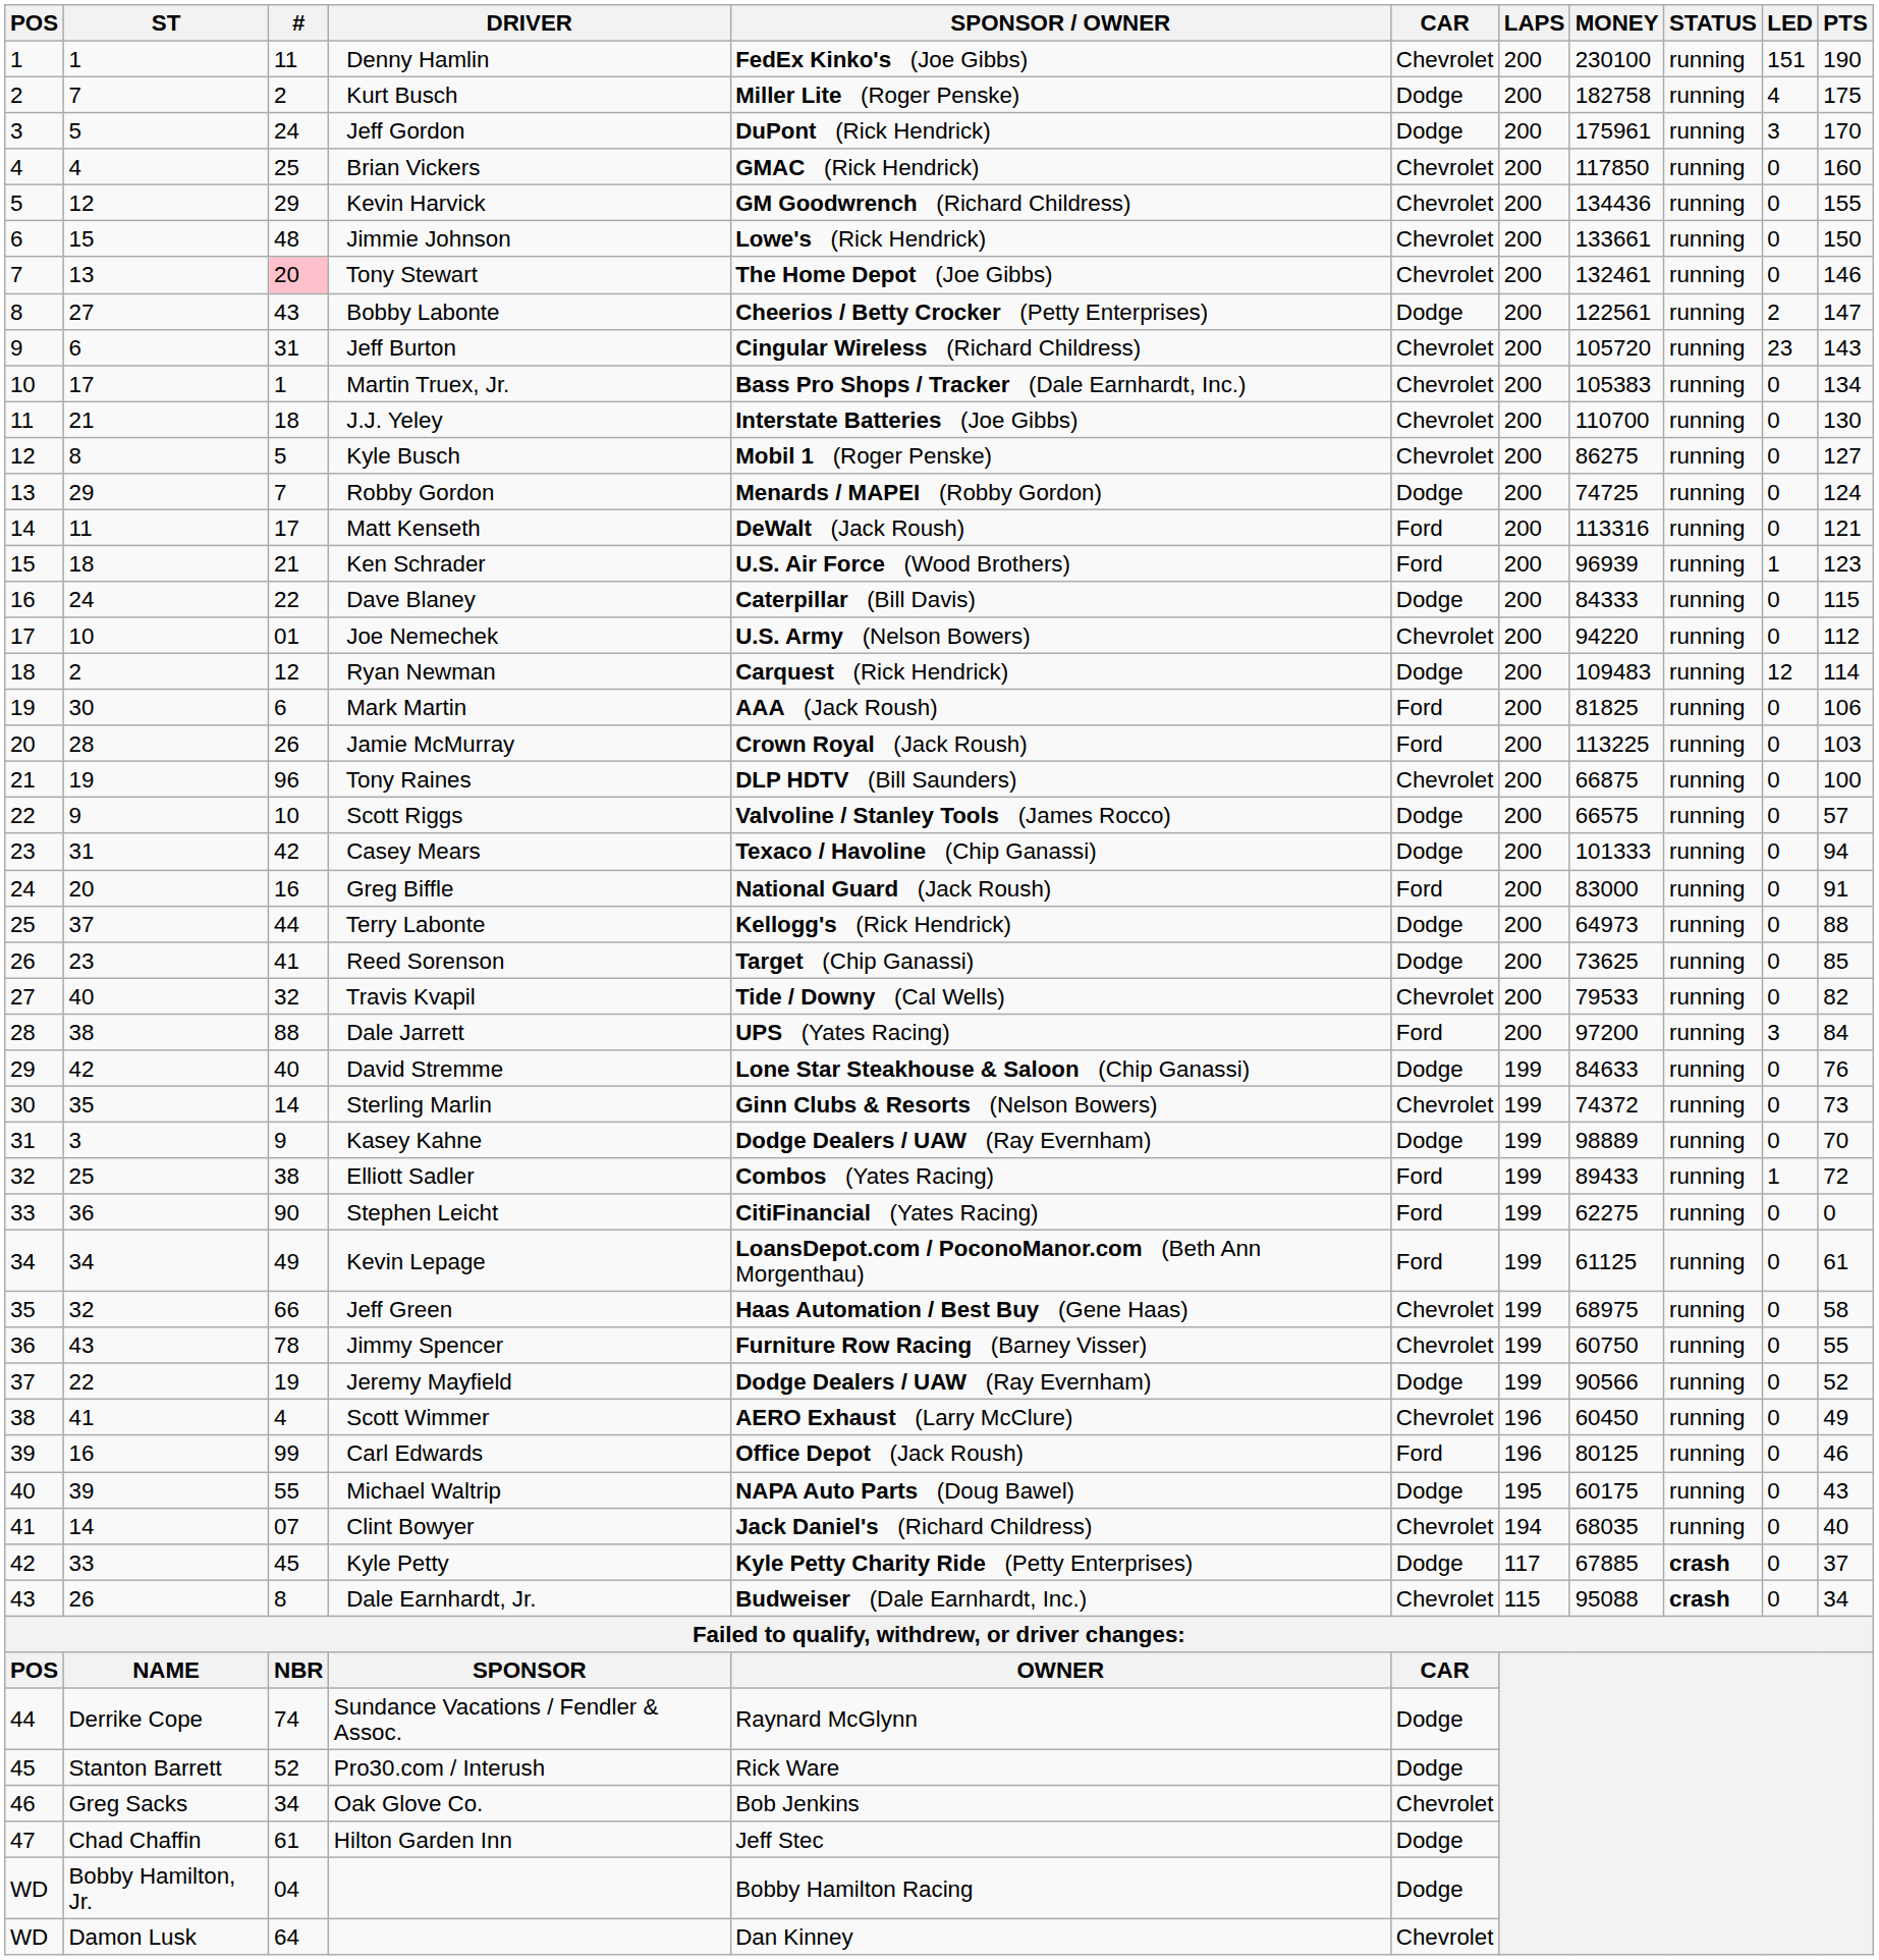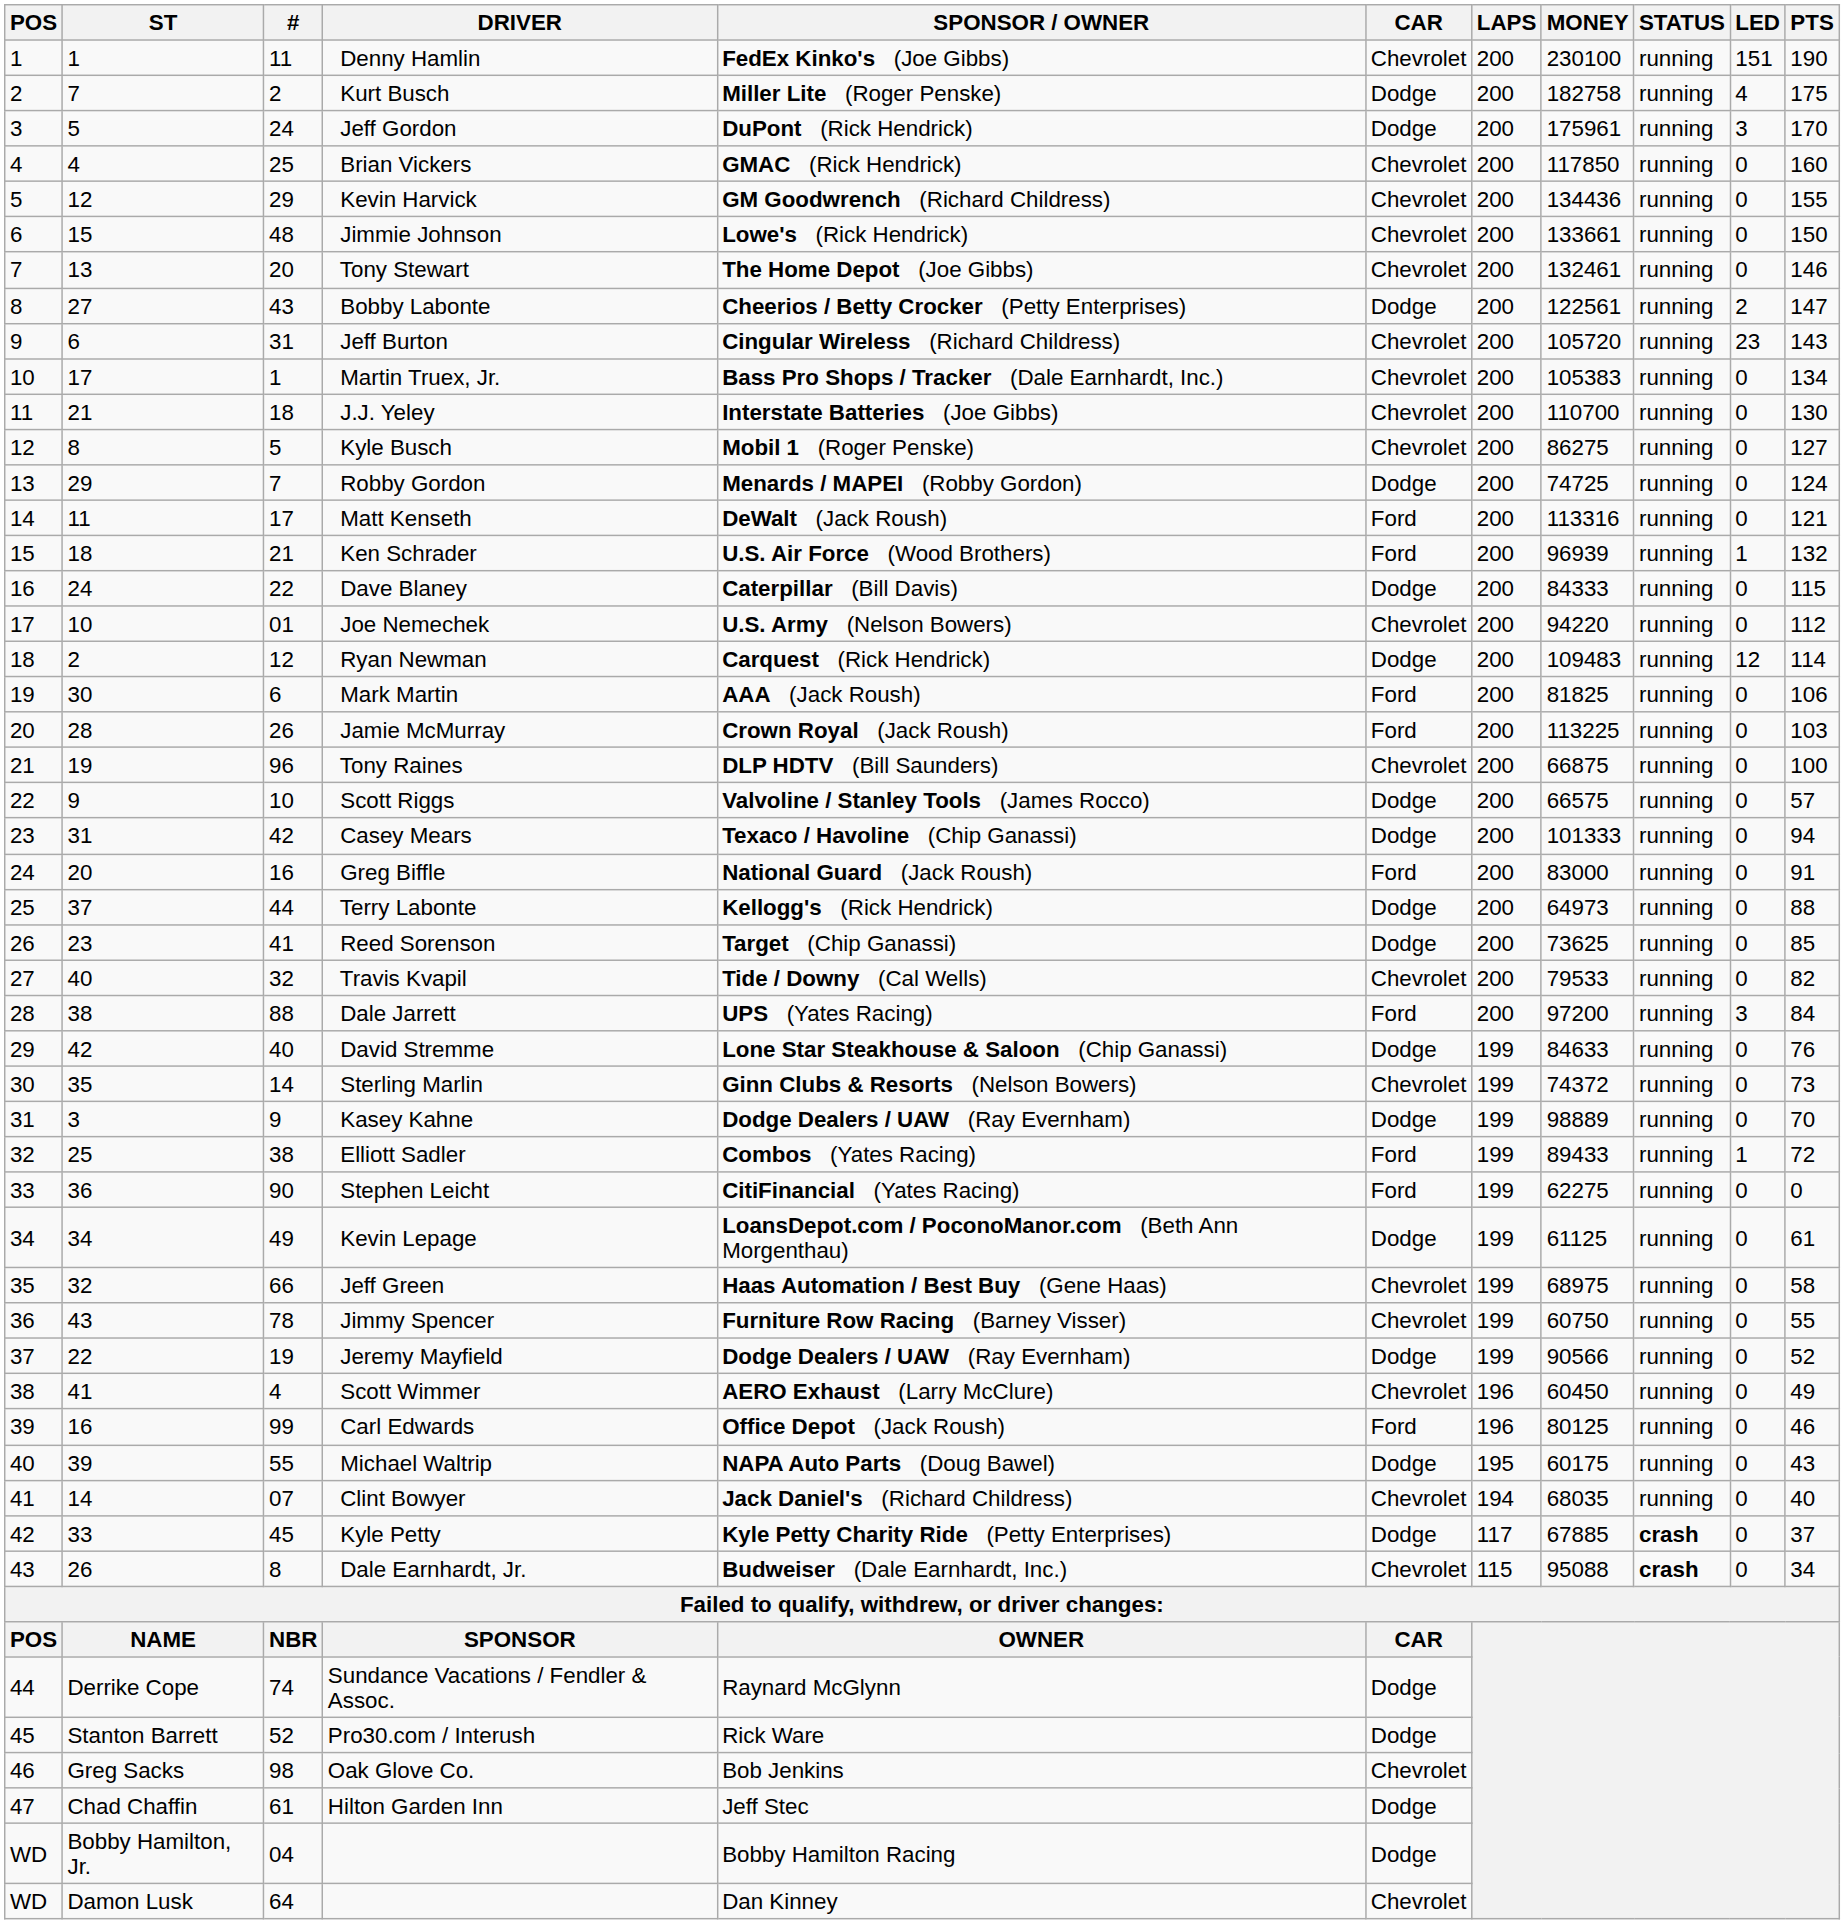Tony Stewart | #: pink background -> no background
Ken Schrader | PTS: 123 -> 132
Kevin Lepage | CAR: Ford -> Dodge
Oak Glove Co. | #: 34 -> 98
